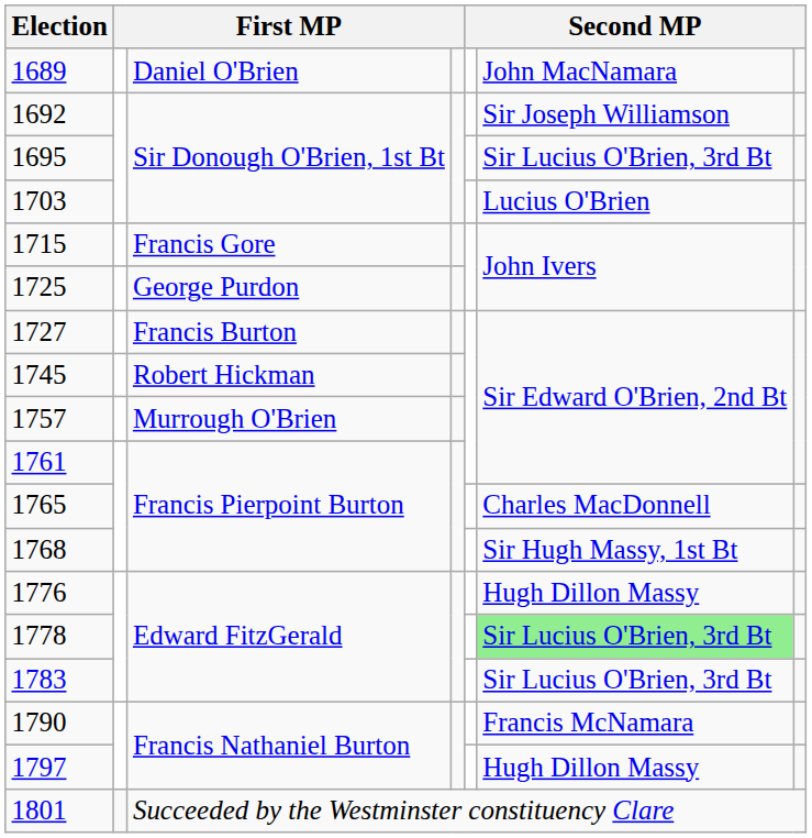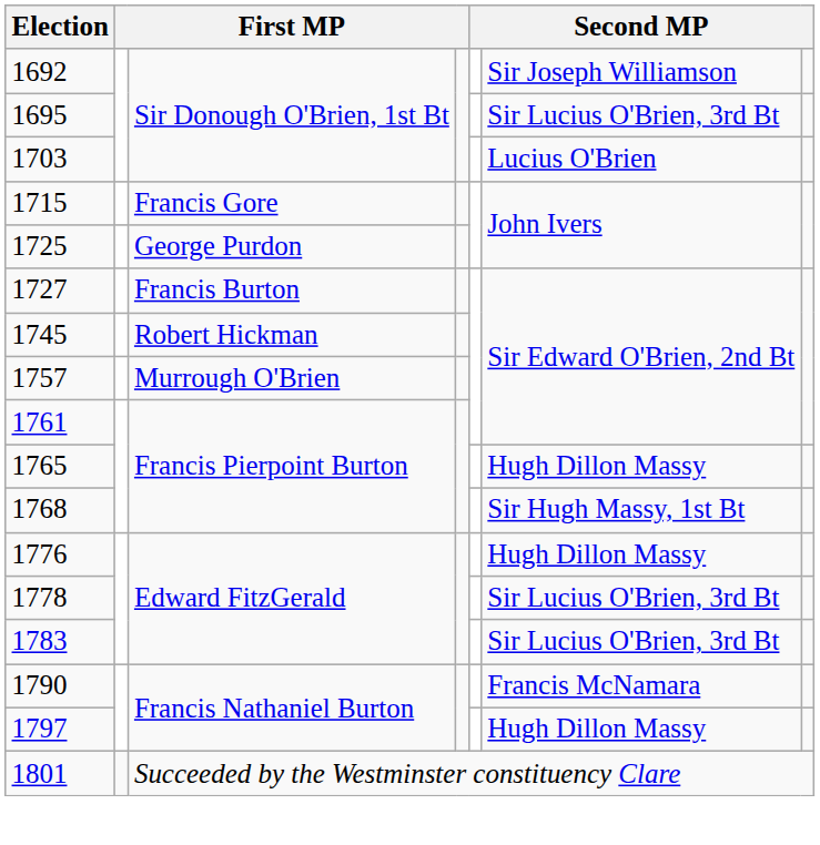- row: 1689 | Daniel O'Brien | John MacNamara
1765 | column 6: Charles MacDonnell -> Hugh Dillon Massy
1778 | column 6: lightgreen background -> no background
